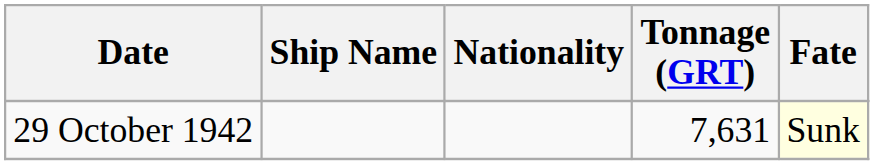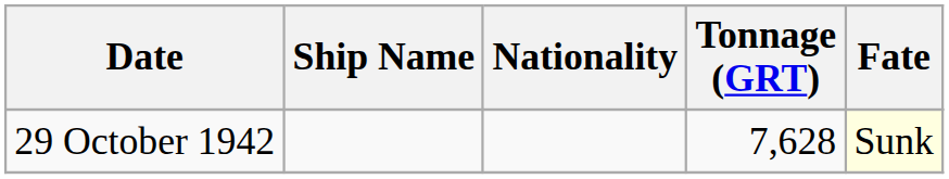29 October 1942 | Tonnage (GRT): 7,631 -> 7,628
